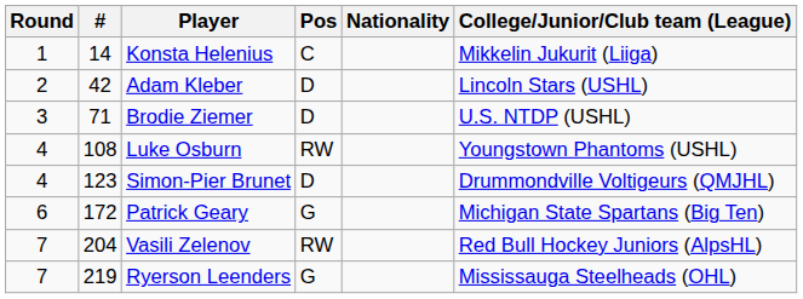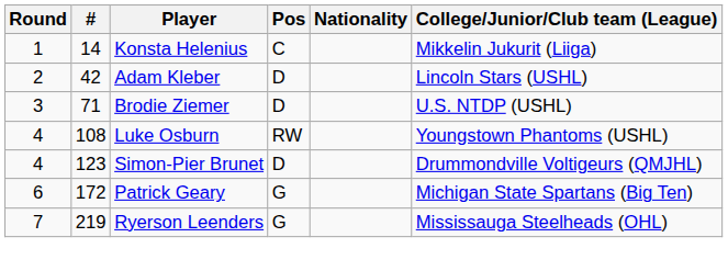- row: 7 | 204 | Vasili Zelenov | RW | Red Bull Hockey Juniors (AlpsHL)
